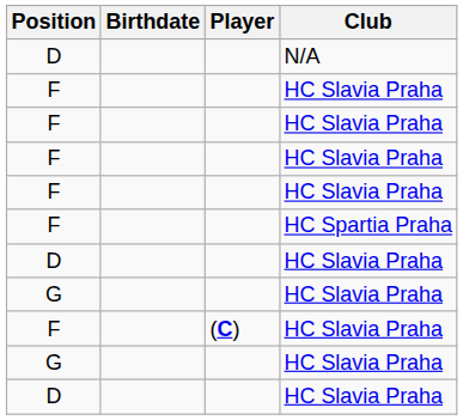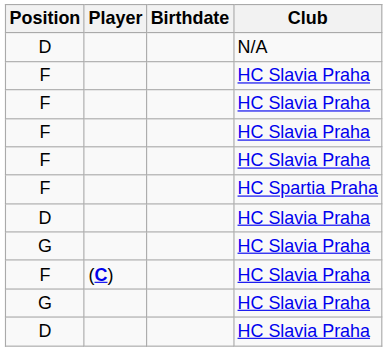columns swapped: Player <-> Birthdate
